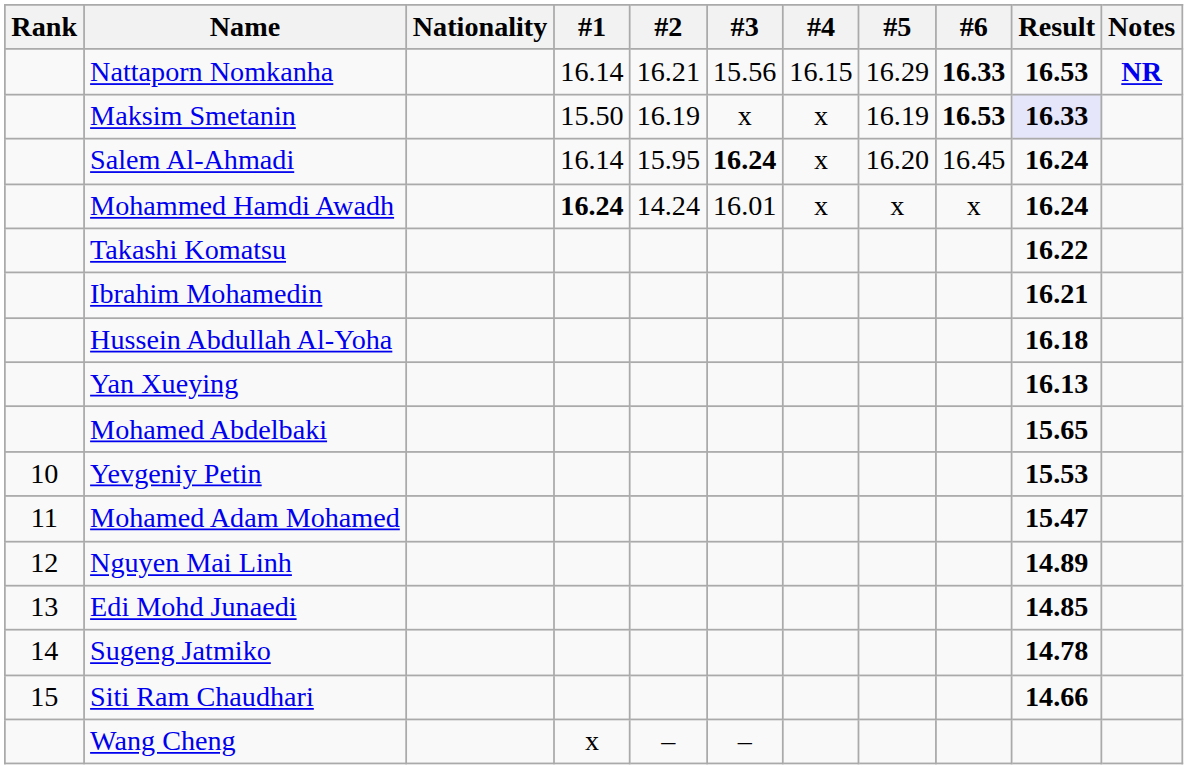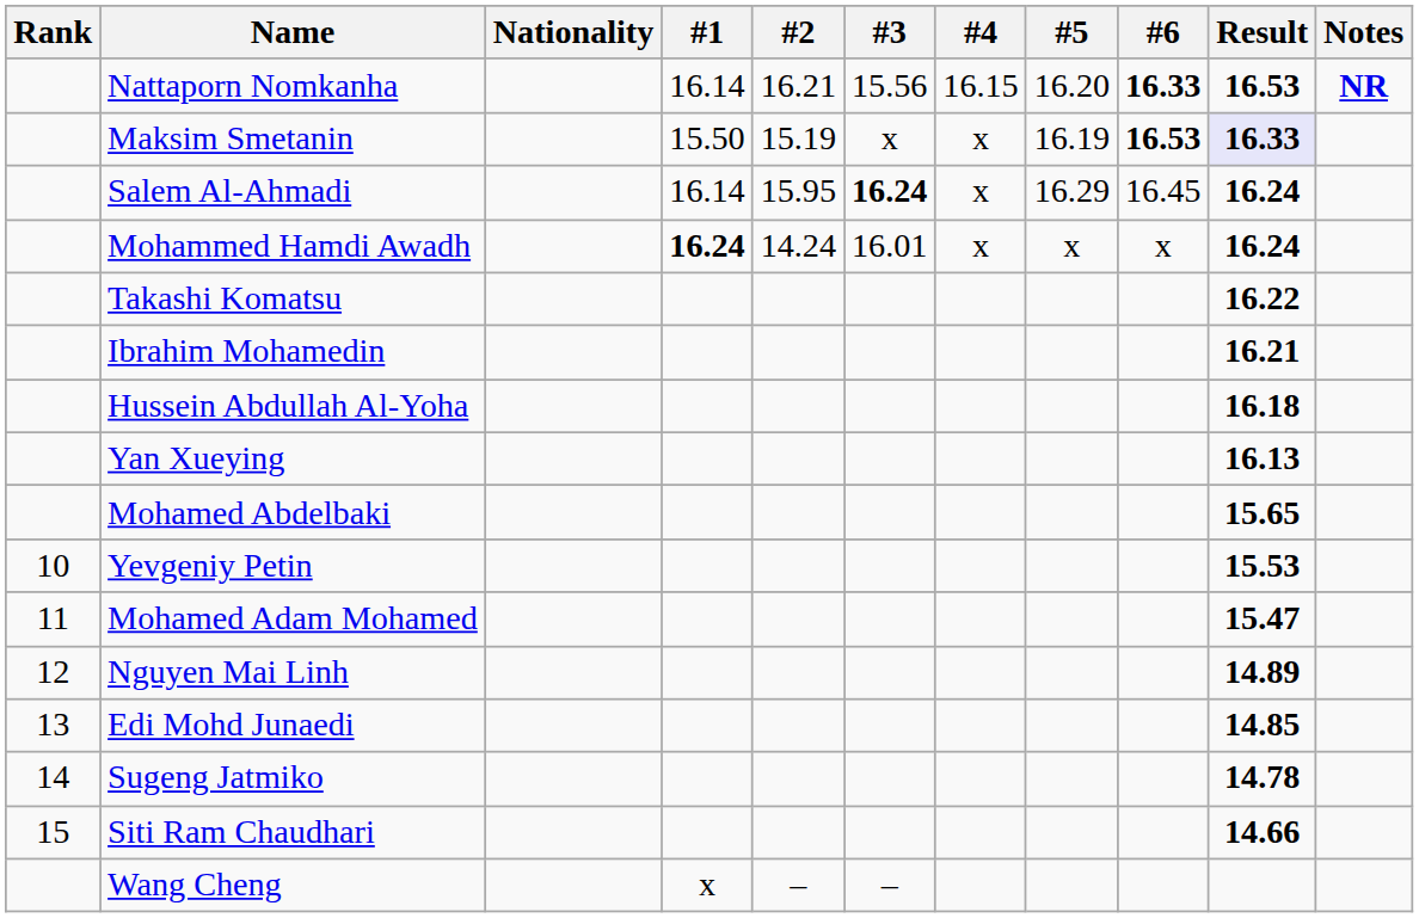Nattaporn Nomkanha | #5: 16.29 -> 16.20
Maksim Smetanin | #2: 16.19 -> 15.19
Salem Al-Ahmadi | #5: 16.20 -> 16.29
